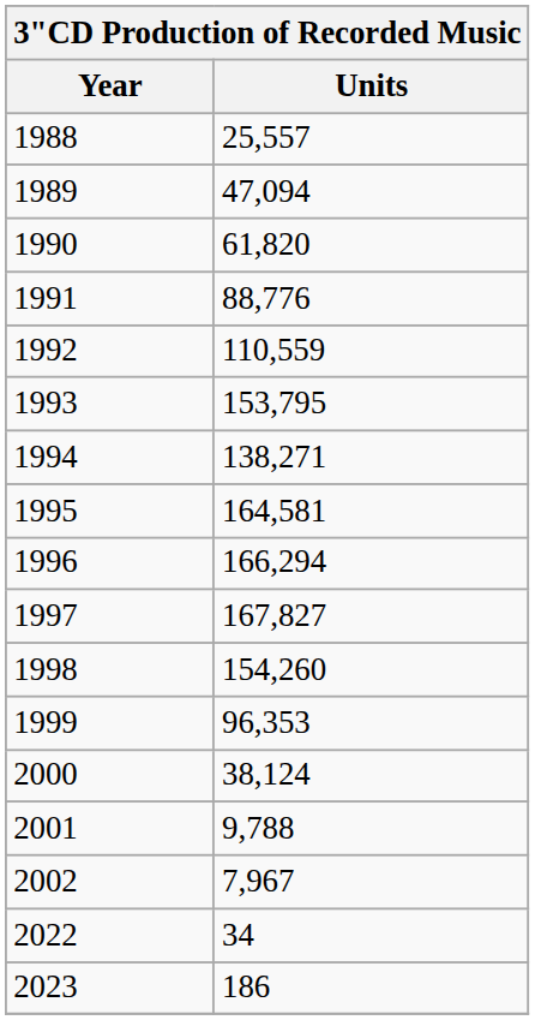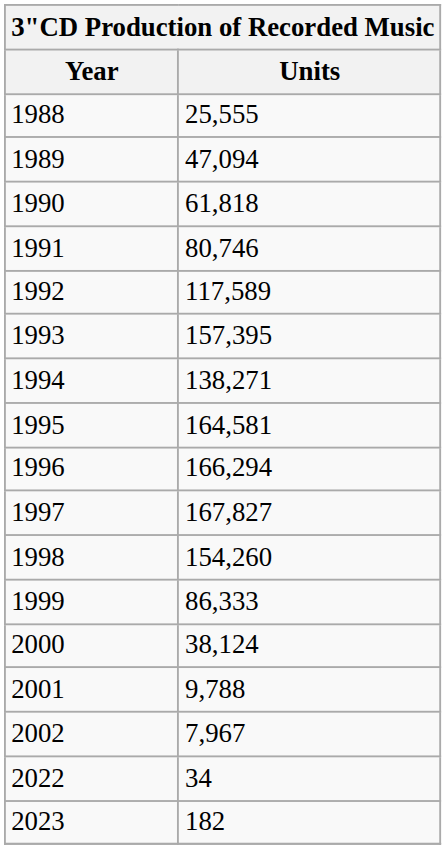1988 | Units: 25,557 -> 25,555
1990 | Units: 61,820 -> 61,818
1991 | Units: 88,776 -> 80,746
1992 | Units: 110,559 -> 117,589
1993 | Units: 153,795 -> 157,395
1999 | Units: 96,353 -> 86,333
2023 | Units: 186 -> 182
